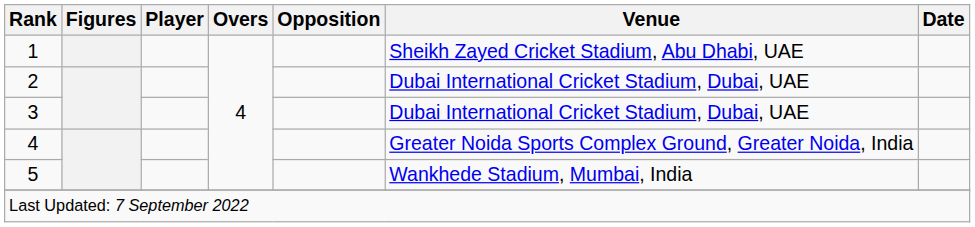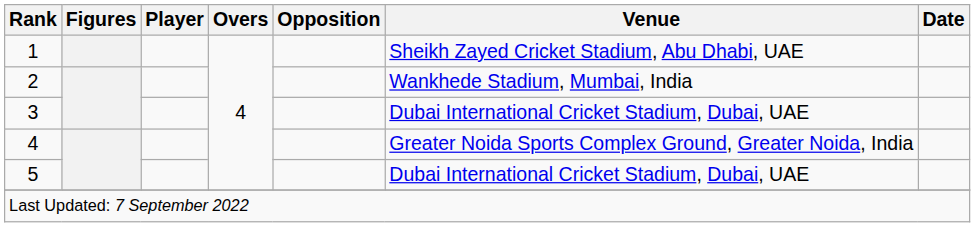2 | Venue: Dubai International Cricket Stadium, Dubai, UAE -> Wankhede Stadium, Mumbai, India
5 | Venue: Wankhede Stadium, Mumbai, India -> Dubai International Cricket Stadium, Dubai, UAE
